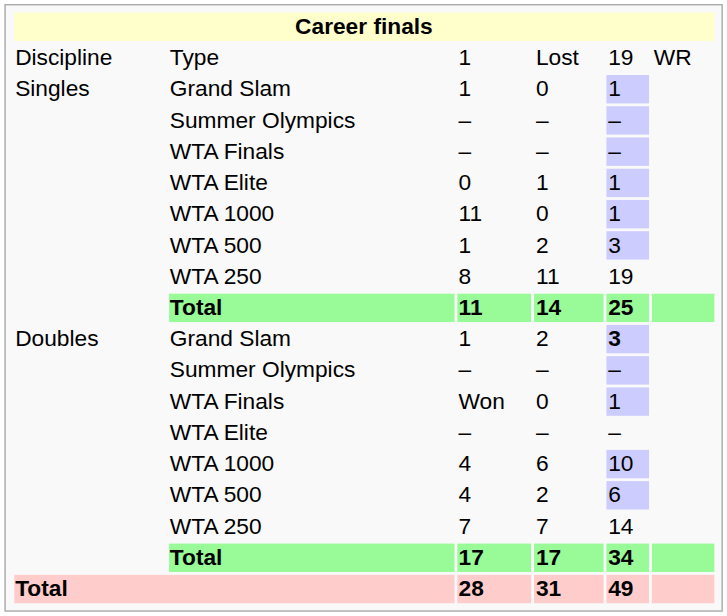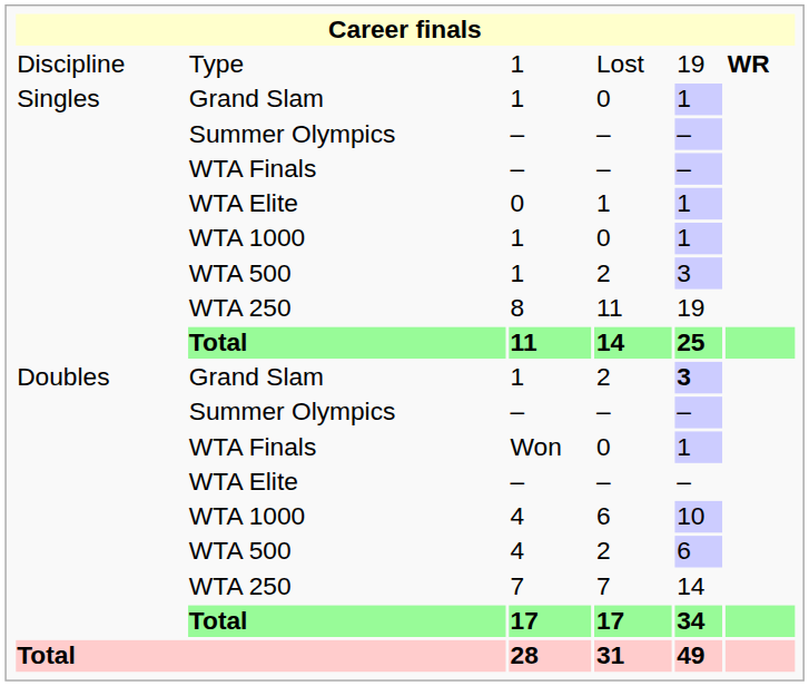Lost | column 6: normal -> bold
WTA 1000 / 0 | column 3: 11 -> 1
